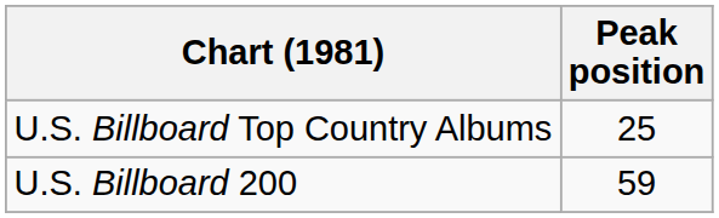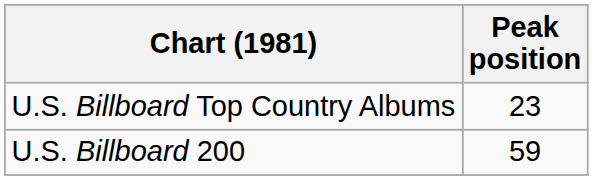U.S. Billboard Top Country Albums | Peak position: 25 -> 23
